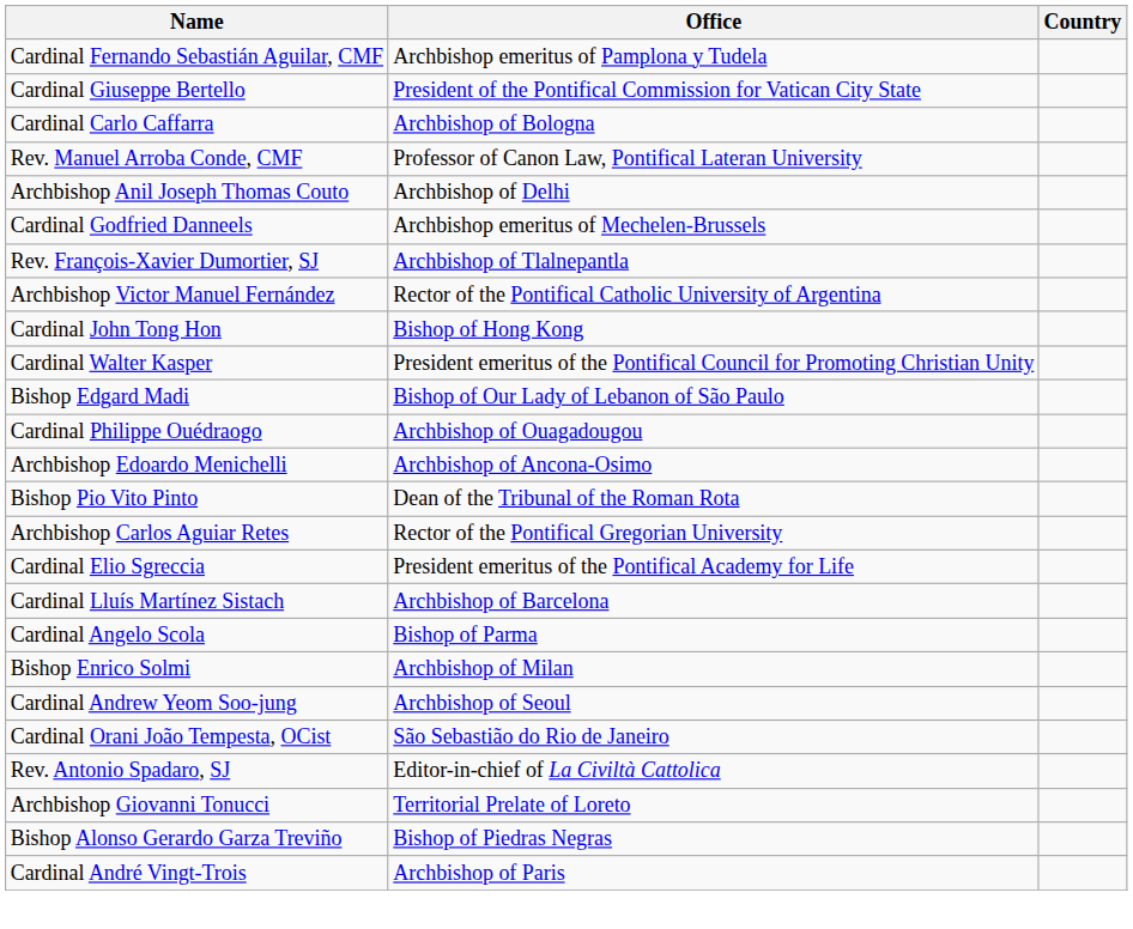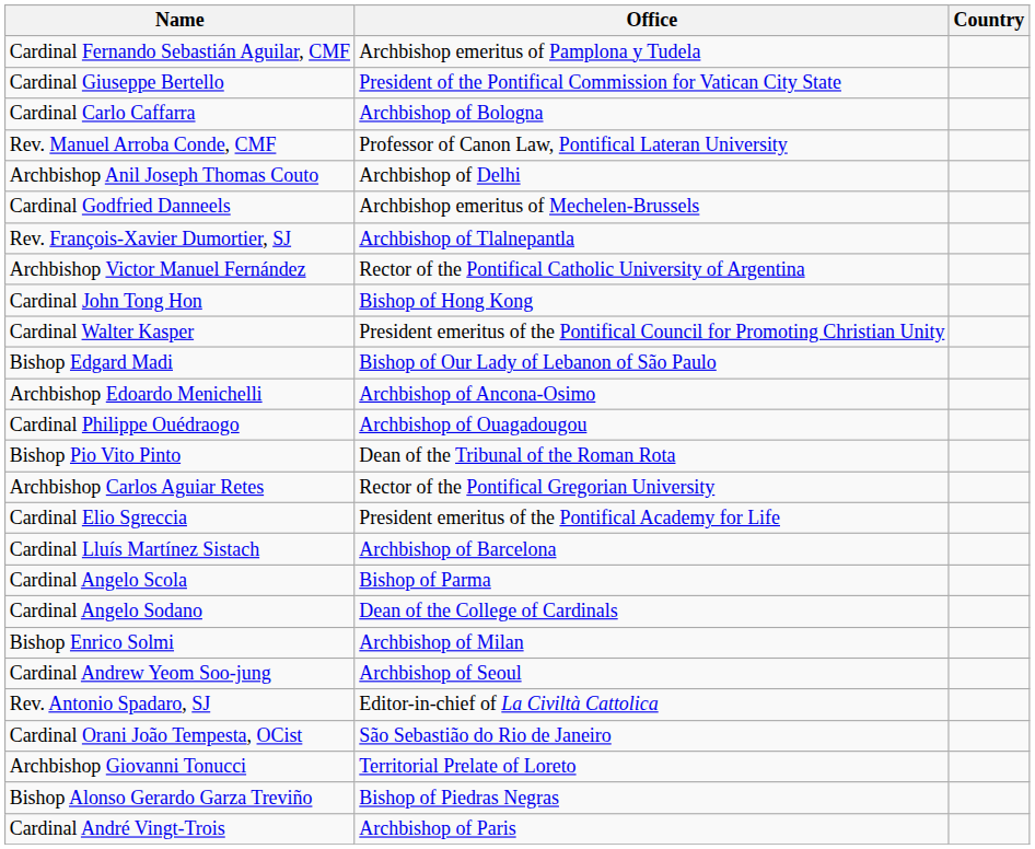rows swapped: Archbishop Edoardo Menichelli <-> Cardinal Philippe Ouédraogo
+ row: Cardinal Angelo Sodano | Dean of the College of Cardinals
rows swapped: Rev. Antonio Spadaro, SJ <-> Cardinal Orani João Tempesta, OCist
